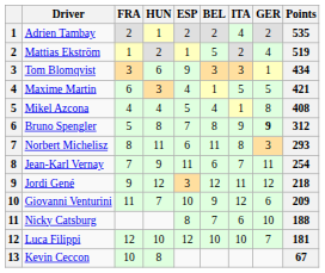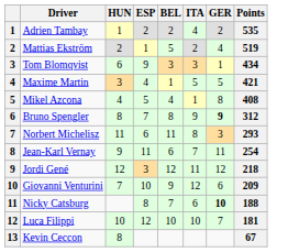- column: FRA | 2 | 1 | 3 | 6 | 4 | 5 | 8 | 7 | 9 | 11 | 12 | 10
Nicky Catsburg | GER: normal -> bold
